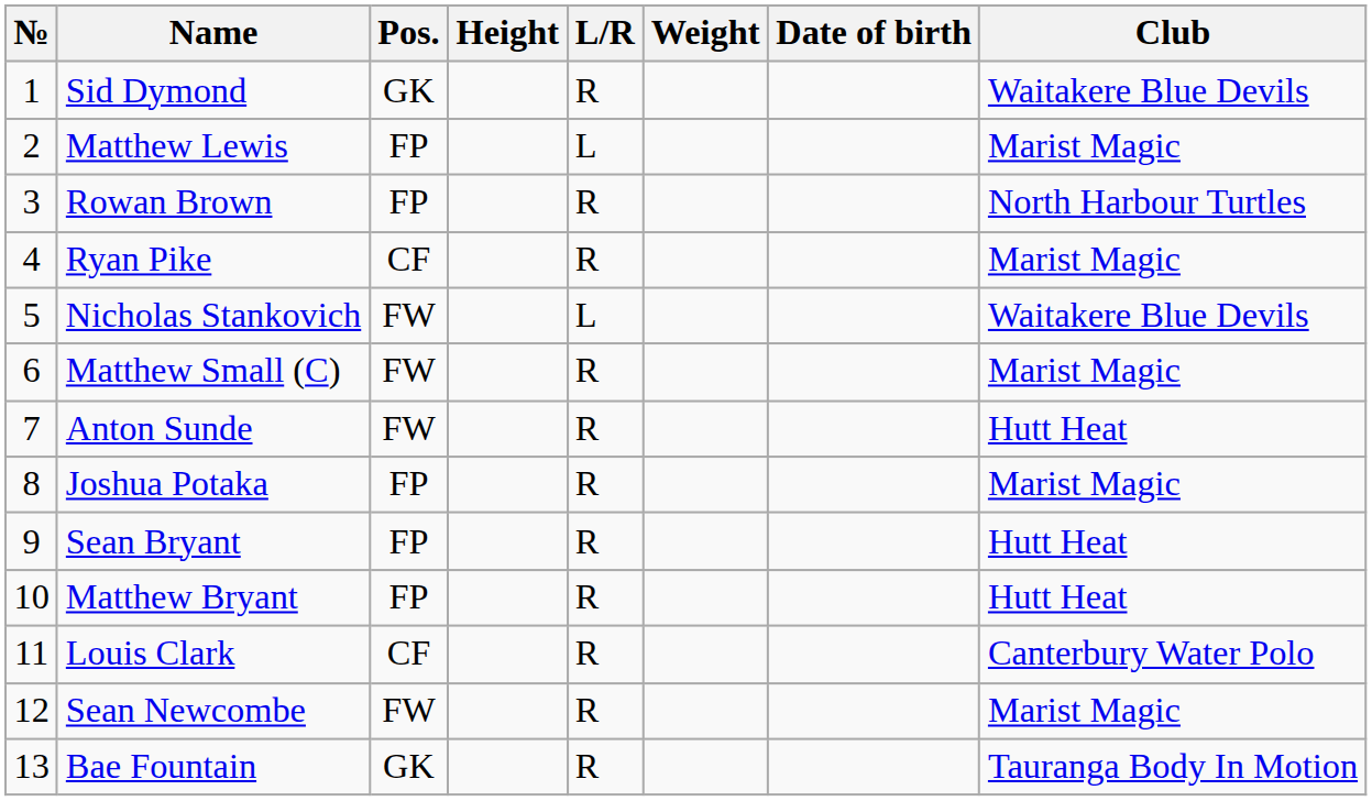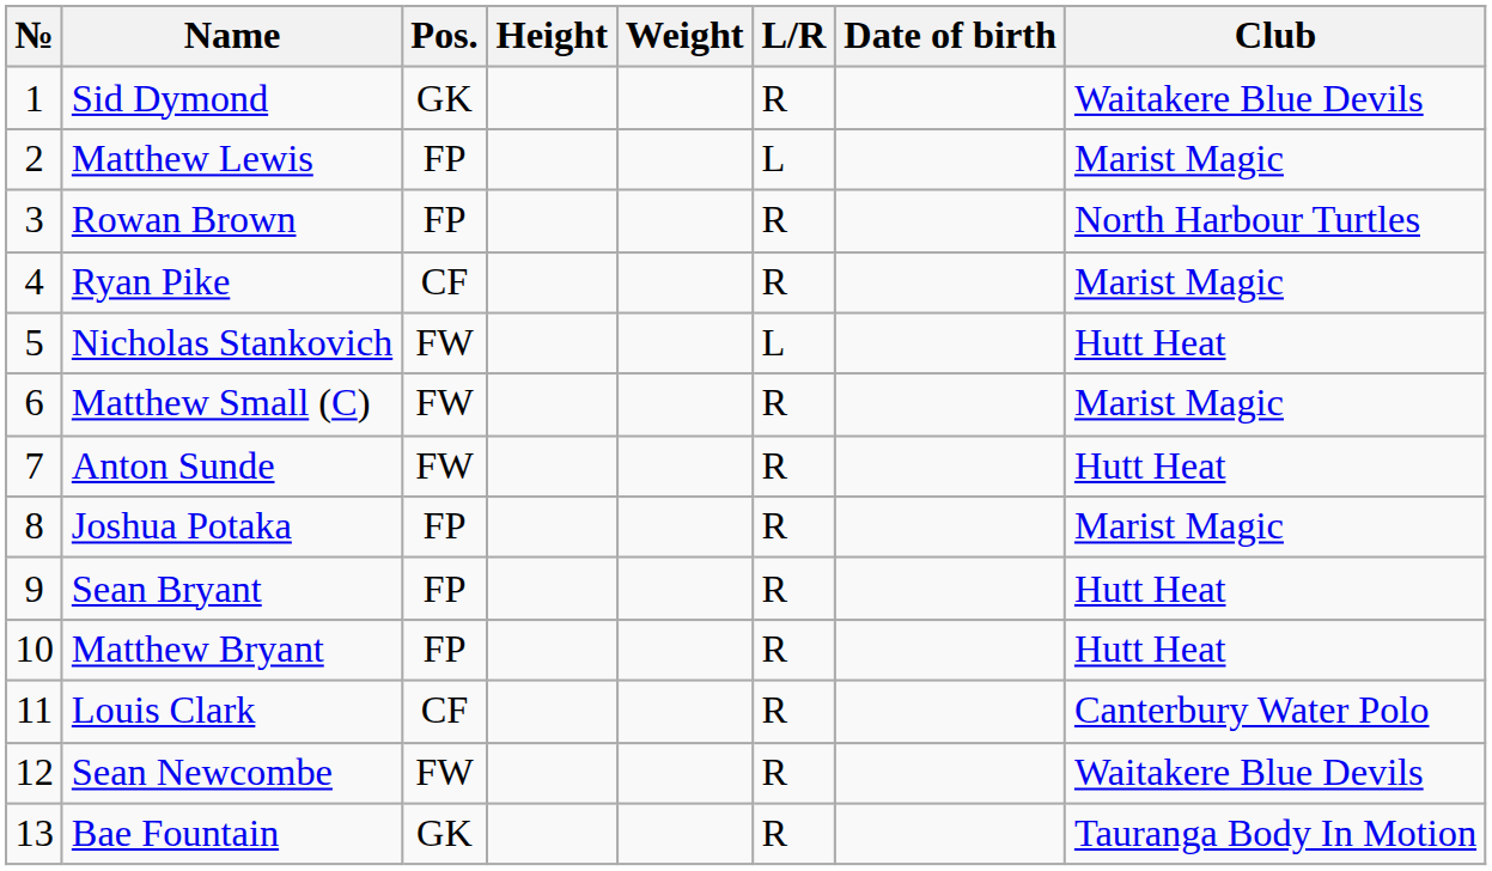columns swapped: Weight <-> L/R
Nicholas Stankovich | Club: Waitakere Blue Devils -> Hutt Heat
Sean Newcombe | Club: Marist Magic -> Waitakere Blue Devils
